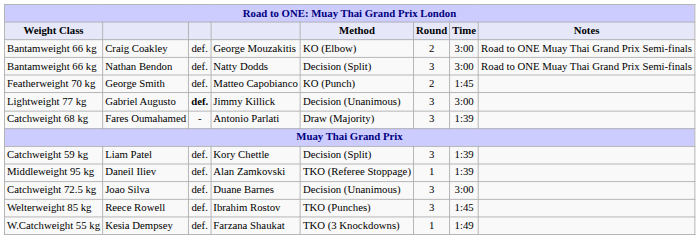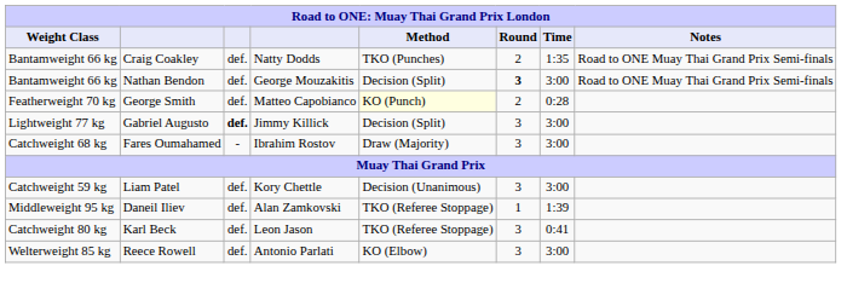Craig Coakley | column 4: George Mouzakitis -> Natty Dodds
Craig Coakley | Method: KO (Elbow) -> TKO (Punches)
Craig Coakley | Time: 3:00 -> 1:35
Nathan Bendon | column 4: Natty Dodds -> George Mouzakitis
Nathan Bendon | Round: normal -> bold
George Smith | Method: no background -> lightyellow background
George Smith | Time: 1:45 -> 0:28
Gabriel Augusto | Method: Decision (Unanimous) -> Decision (Split)
Fares Oumahamed | column 4: Antonio Parlati -> Ibrahim Rostov
Fares Oumahamed | Time: 1:39 -> 3:00
Liam Patel | Method: Decision (Split) -> Decision (Unanimous)
Liam Patel | Time: 1:39 -> 3:00
+ row: Catchweight 80 kg | Karl Beck | def. | Leon Jason | TKO (Referee Stoppage) | 3 | 0:41
- row: Catchweight 72.5 kg | Joao Silva | def. | Duane Barnes | Decision (Unanimous) | 3 | 3:00
Reece Rowell | column 4: Ibrahim Rostov -> Antonio Parlati
Reece Rowell | Method: TKO (Punches) -> KO (Elbow)
Reece Rowell | Time: 1:45 -> 3:00
- row: W.Catchweight 55 kg | Kesia Dempsey | def. | Farzana Shaukat | TKO (3 Knockdowns) | 1 | 1:49
